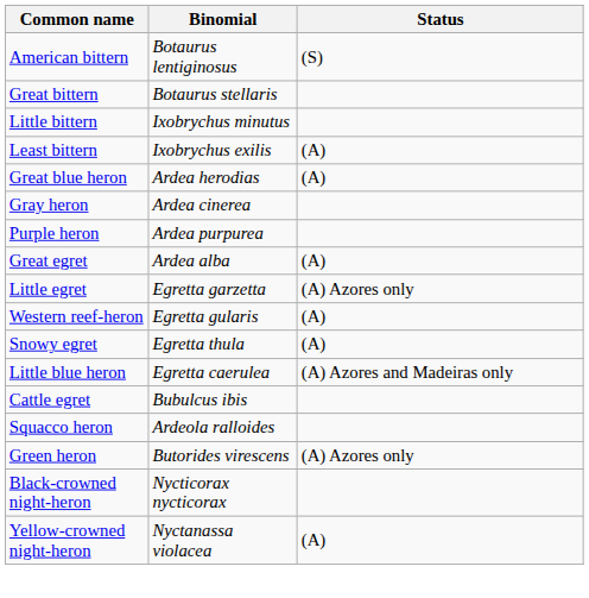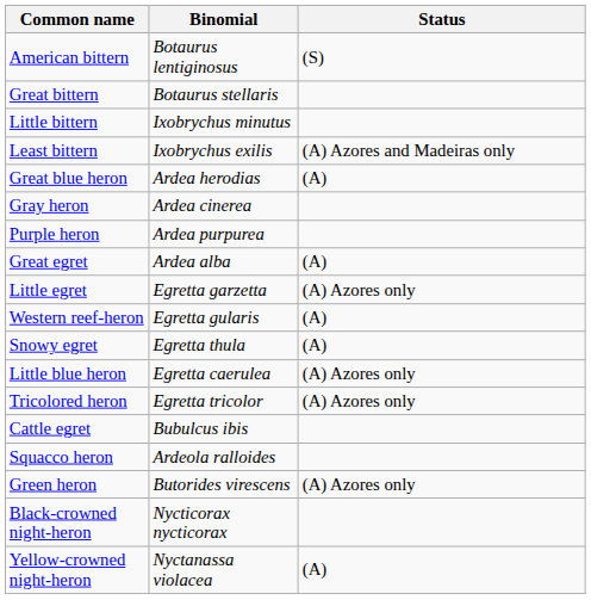Least bittern | Status: (A) -> (A) Azores and Madeiras only
Little blue heron | Status: (A) Azores and Madeiras only -> (A) Azores only
+ row: Tricolored heron | Egretta tricolor | (A) Azores only
